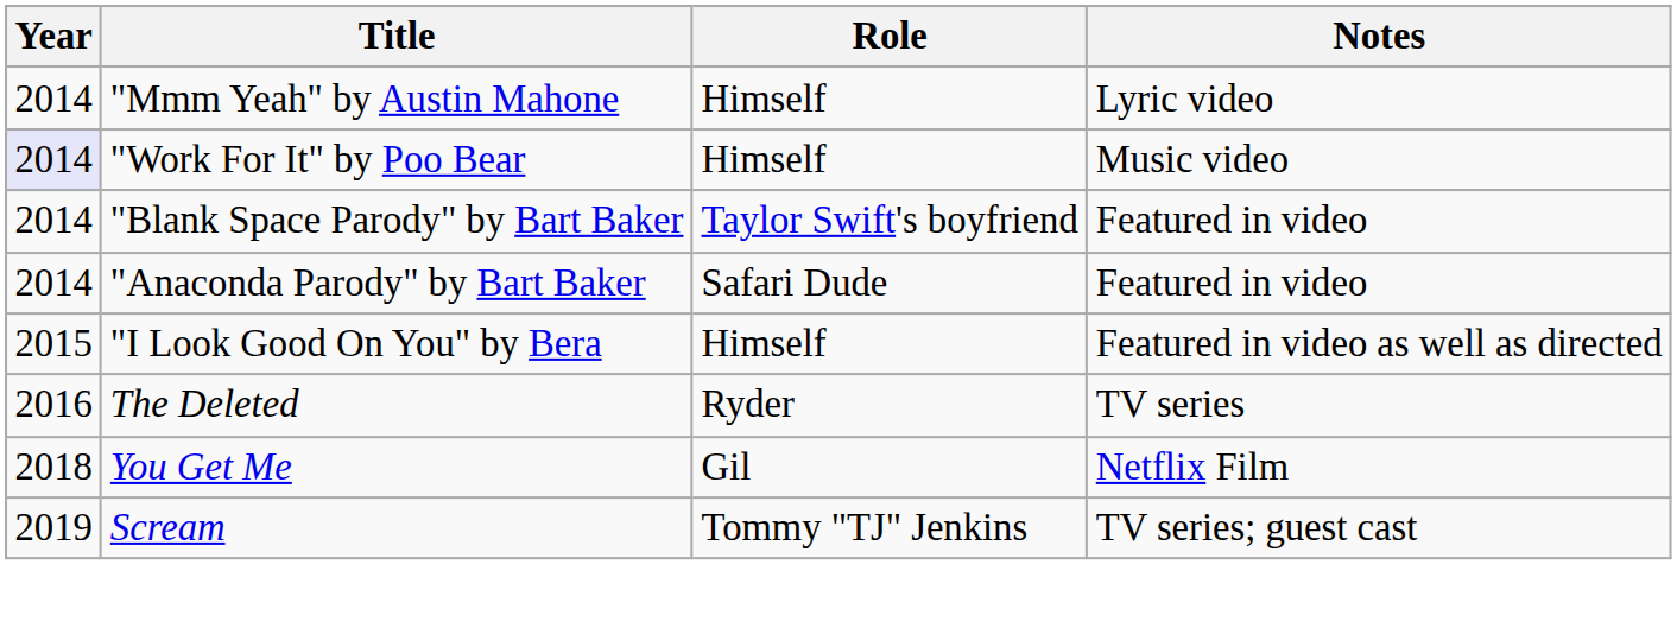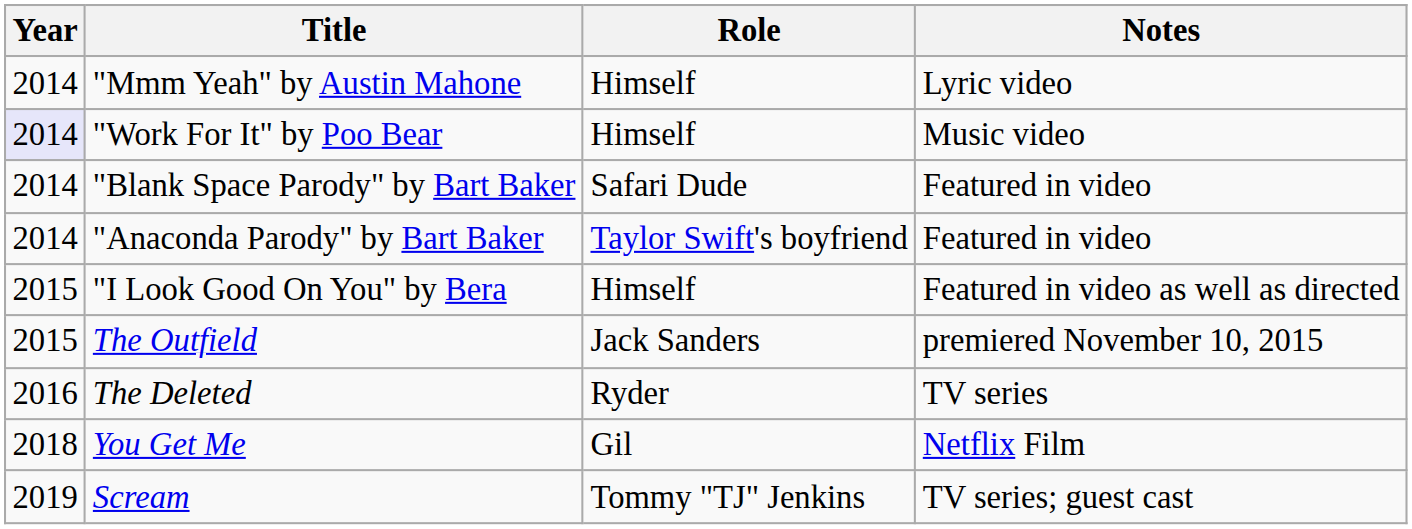"Blank Space Parody" by Bart Baker | Role: Taylor Swift's boyfriend -> Safari Dude
"Anaconda Parody" by Bart Baker | Role: Safari Dude -> Taylor Swift's boyfriend
+ row: 2015 | The Outfield | Jack Sanders | premiered November 10, 2015
